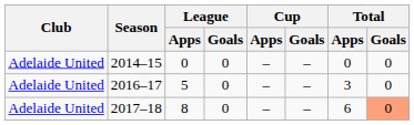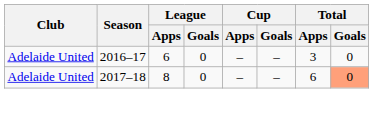- row: Adelaide United | 2014–15 | 0 | 0 | – | – | 0 | 0
2016–17 | League / Apps: 5 -> 6
